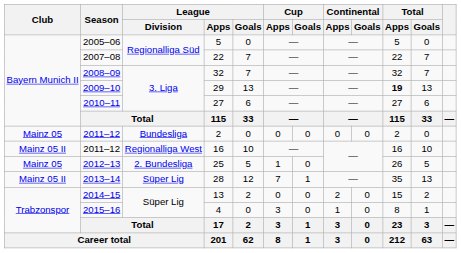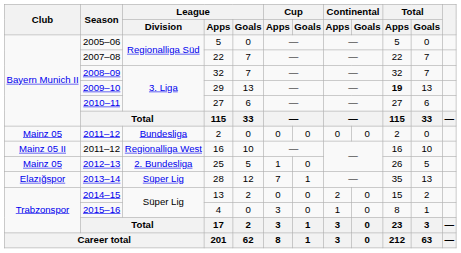28 | Club: Mainz 05 II -> Elazığspor
